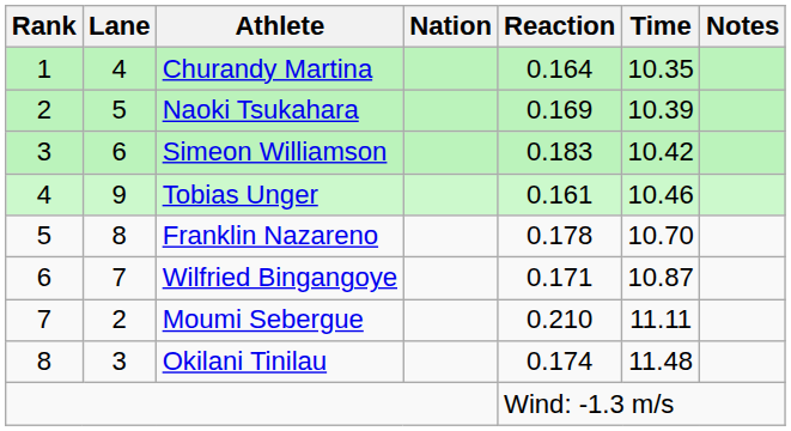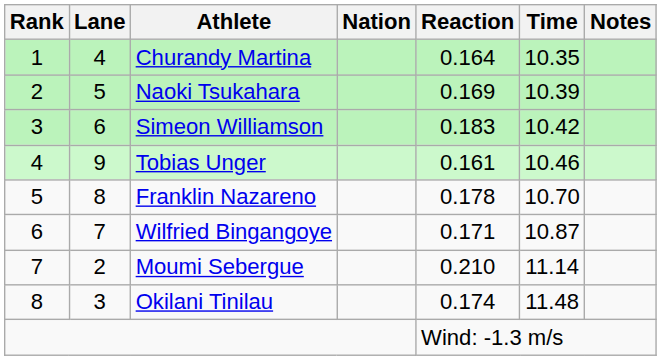Moumi Sebergue | Time: 11.11 -> 11.14
